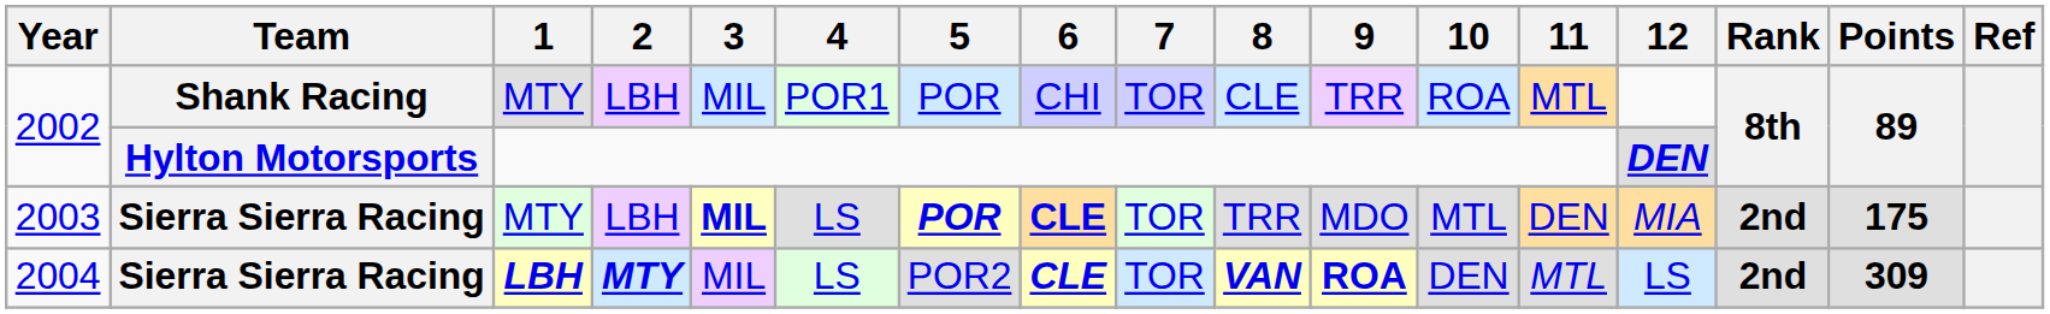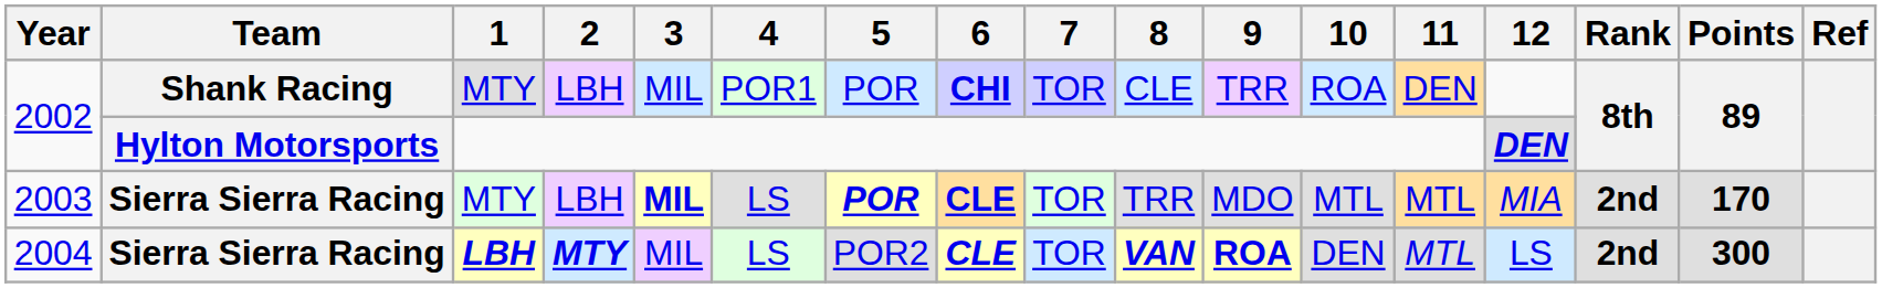2002 / Shank Racing | 6: normal -> bold
2002 / Shank Racing | 11: MTL -> DEN
2003 | 11: DEN -> MTL
2003 | Points: 175 -> 170
2004 | Points: 309 -> 300
